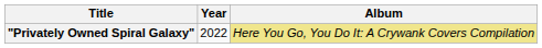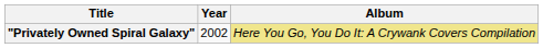"Privately Owned Spiral Galaxy" | Year: 2022 -> 2002
